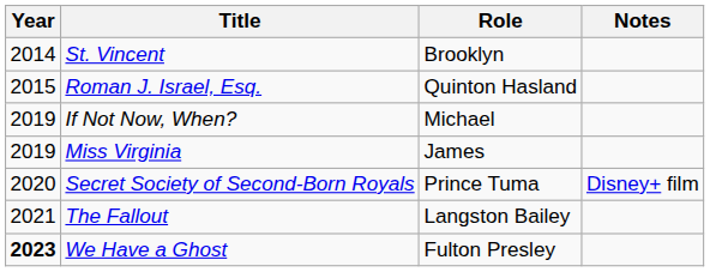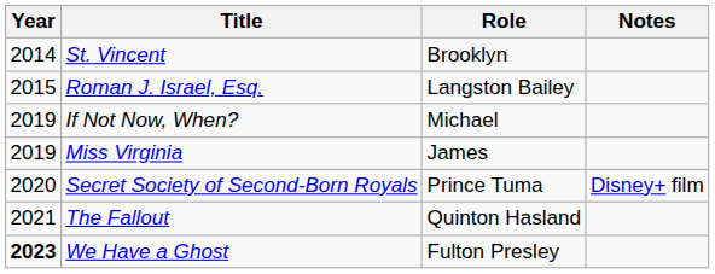Roman J. Israel, Esq. | Role: Quinton Hasland -> Langston Bailey
The Fallout | Role: Langston Bailey -> Quinton Hasland
